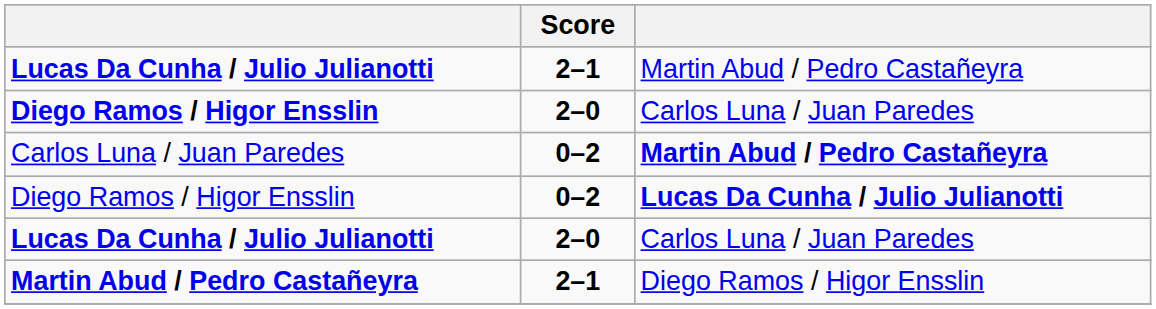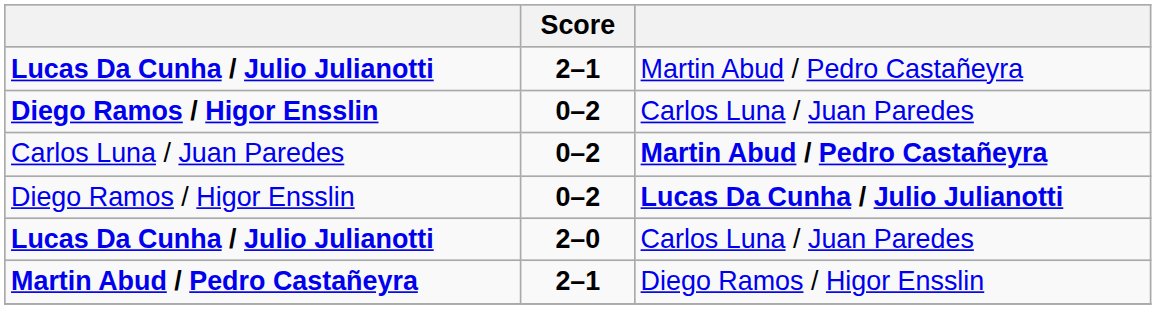Diego Ramos / Higor Ensslin / Carlos Luna / Juan Paredes | Score: 2–0 -> 0–2
